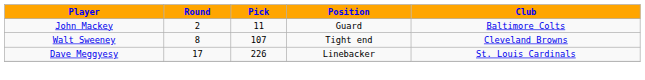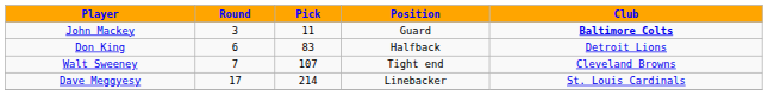John Mackey | Round: 2 -> 3
John Mackey | Club: normal -> bold
+ row: Don King | 6 | 83 | Halfback | Detroit Lions
Walt Sweeney | Round: 8 -> 7
Dave Meggyesy | Pick: 226 -> 214
